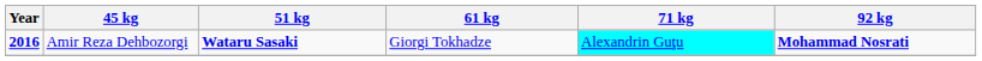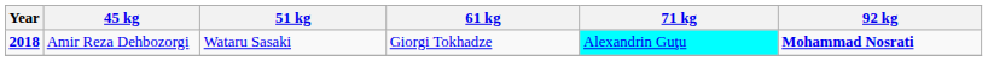Amir Reza Dehbozorgi | Year: 2016 -> 2018
Amir Reza Dehbozorgi | 51 kg: bold -> normal
